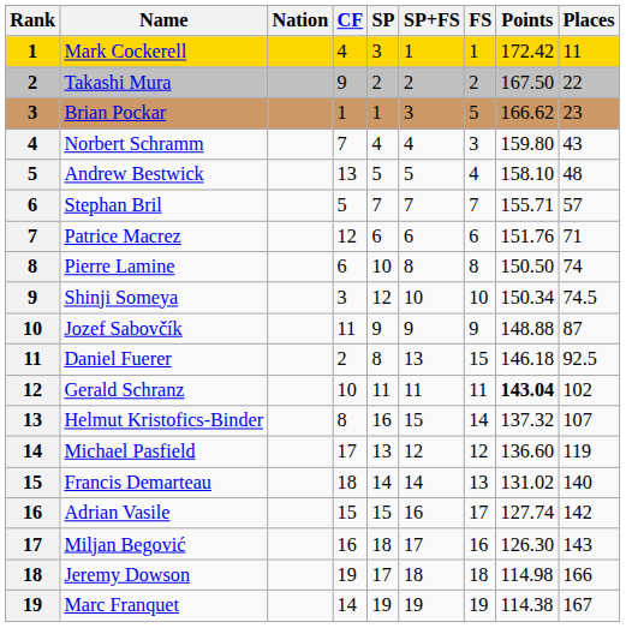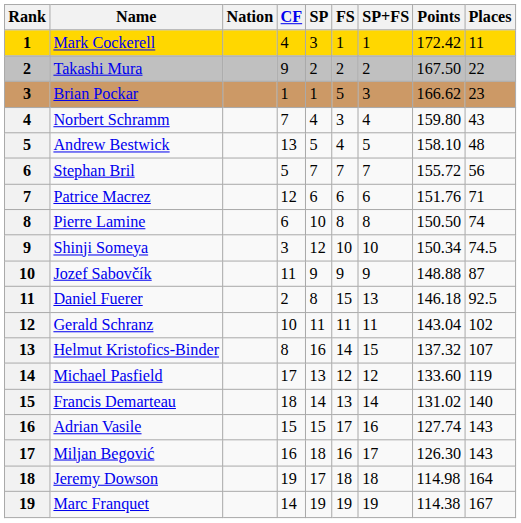columns swapped: FS <-> SP+FS
Stephan Bril | Points: 155.71 -> 155.72
Stephan Bril | Places: 57 -> 56
Gerald Schranz | Points: bold -> normal
Michael Pasfield | Points: 136.60 -> 133.60
Adrian Vasile | Places: 142 -> 143
Jeremy Dowson | Places: 166 -> 164
